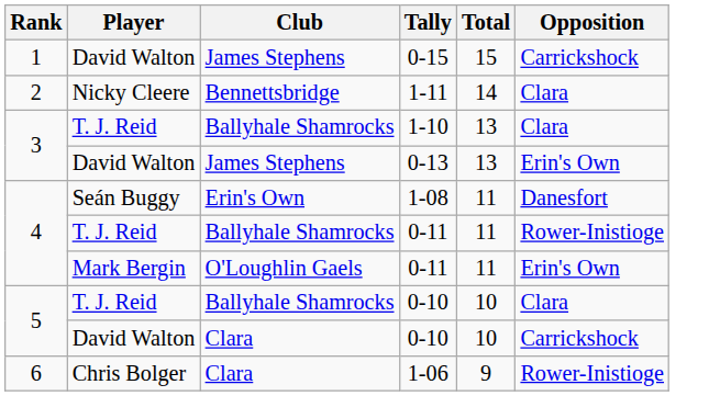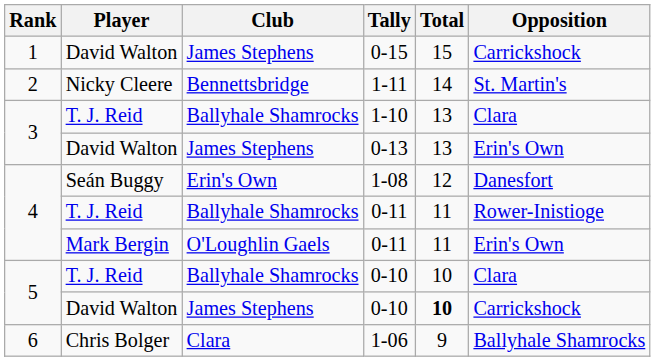1-11 | Opposition: Clara -> St. Martin's
1-08 | Total: 11 -> 12
David Walton / 0-10 | Club: Clara -> James Stephens
David Walton / 0-10 | Total: normal -> bold
1-06 | Opposition: Rower-Inistioge -> Ballyhale Shamrocks
